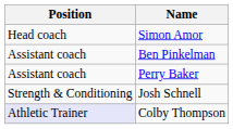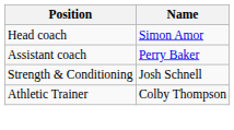- row: Assistant coach | Ben Pinkelman
Colby Thompson | Position: lavender background -> no background
